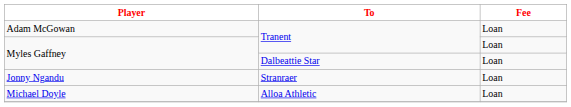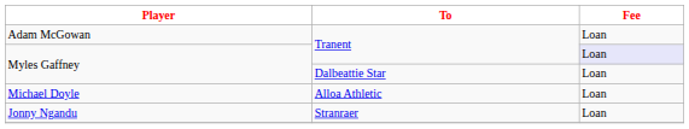Myles Gaffney / Tranent | Fee: no background -> lavender background
rows swapped: Michael Doyle <-> Jonny Ngandu
